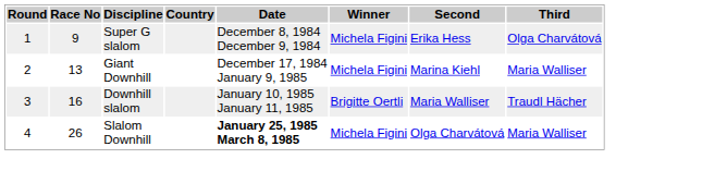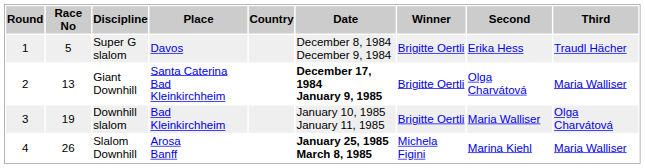+ column: Place | Davos | Santa Caterina Bad Kleinkirchheim | Bad Kleinkirchheim | Arosa Banff
Super G slalom | Race No: 9 -> 5
Super G slalom | Winner: Michela Figini -> Brigitte Oertli
Super G slalom | Third: Olga Charvátová -> Traudl Hächer
Giant Downhill | Date: normal -> bold
Giant Downhill | Winner: Michela Figini -> Brigitte Oertli
Giant Downhill | Second: Marina Kiehl -> Olga Charvátová
Downhill slalom | Race No: 16 -> 19
Downhill slalom | Third: Traudl Hächer -> Olga Charvátová
Slalom Downhill | Second: Olga Charvátová -> Marina Kiehl
